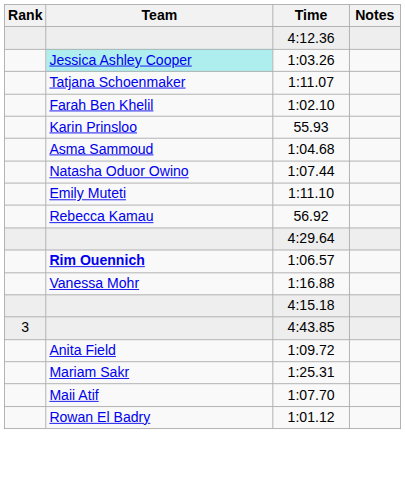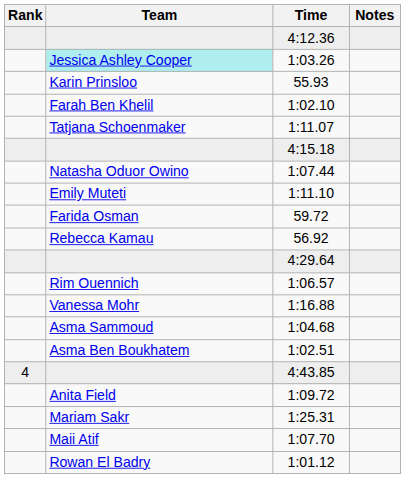rows swapped: 1:11.07 <-> 55.93
rows swapped: 4:15.18 <-> 1:04.68
+ row: Farida Osman | 59.72
1:06.57 | Team: bold -> normal
+ row: Asma Ben Boukhatem | 1:02.51
4:43.85 | Rank: 3 -> 4
